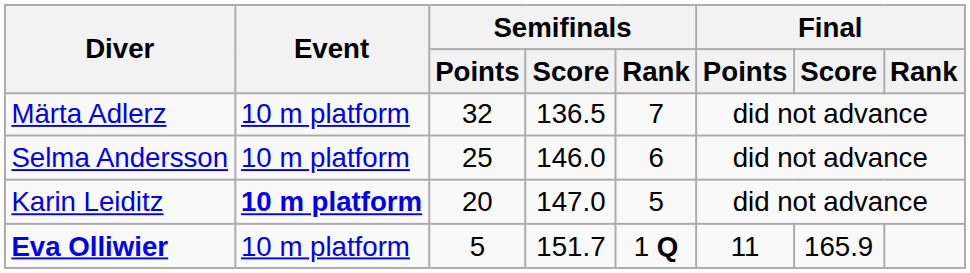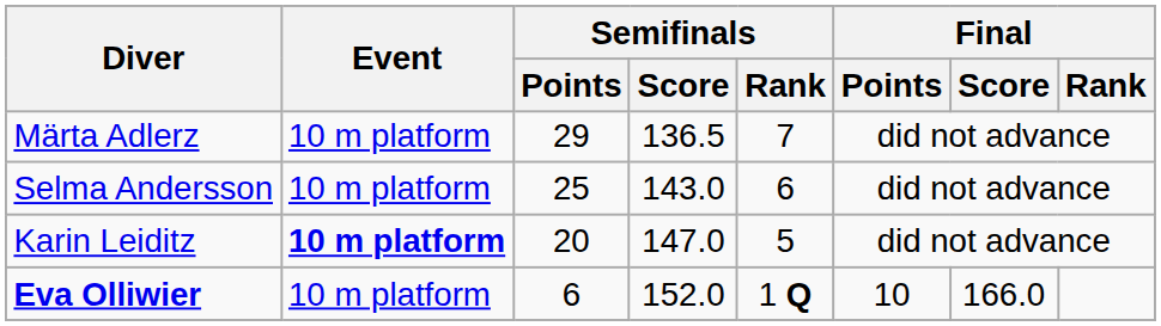Märta Adlerz | Semifinals / Points: 32 -> 29
Selma Andersson | Semifinals / Score: 146.0 -> 143.0
Eva Olliwier | Semifinals / Points: 5 -> 6
Eva Olliwier | Semifinals / Score: 151.7 -> 152.0
Eva Olliwier | Final / Points: 11 -> 10
Eva Olliwier | Final / Score: 165.9 -> 166.0
